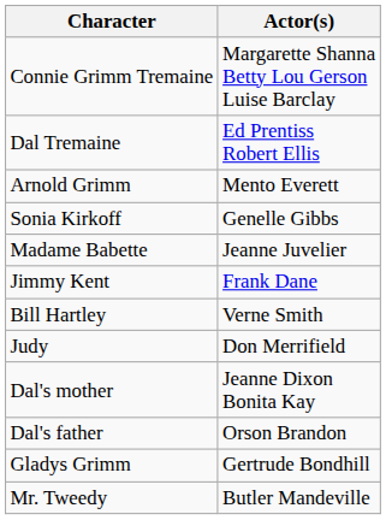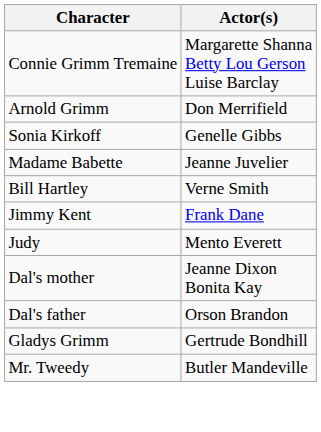- row: Dal Tremaine | Ed Prentiss Robert Ellis
Arnold Grimm | Actor(s): Mento Everett -> Don Merrifield
rows swapped: Jimmy Kent <-> Bill Hartley
Judy | Actor(s): Don Merrifield -> Mento Everett
